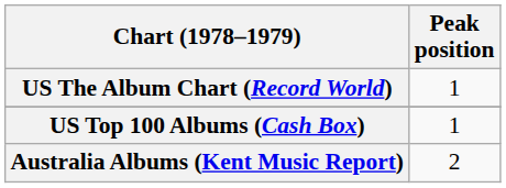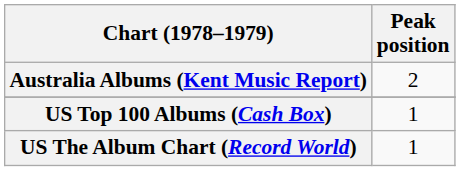rows swapped: Australia Albums (Kent Music Report) <-> US The Album Chart (Record World)
